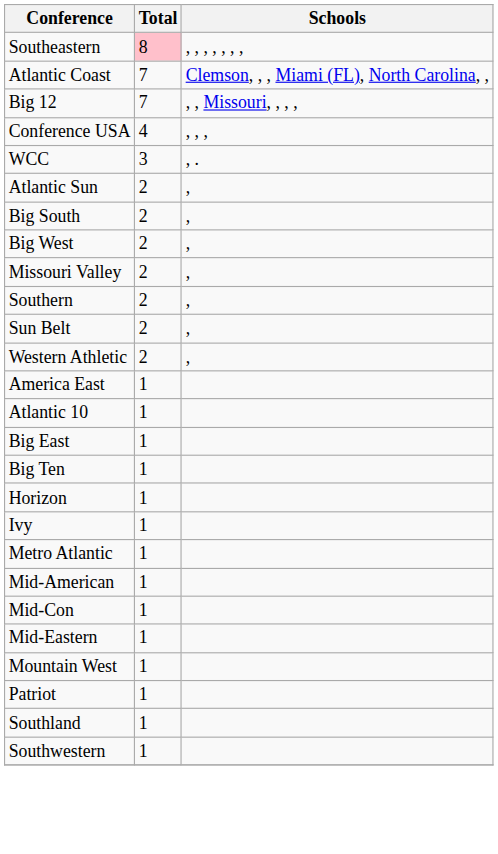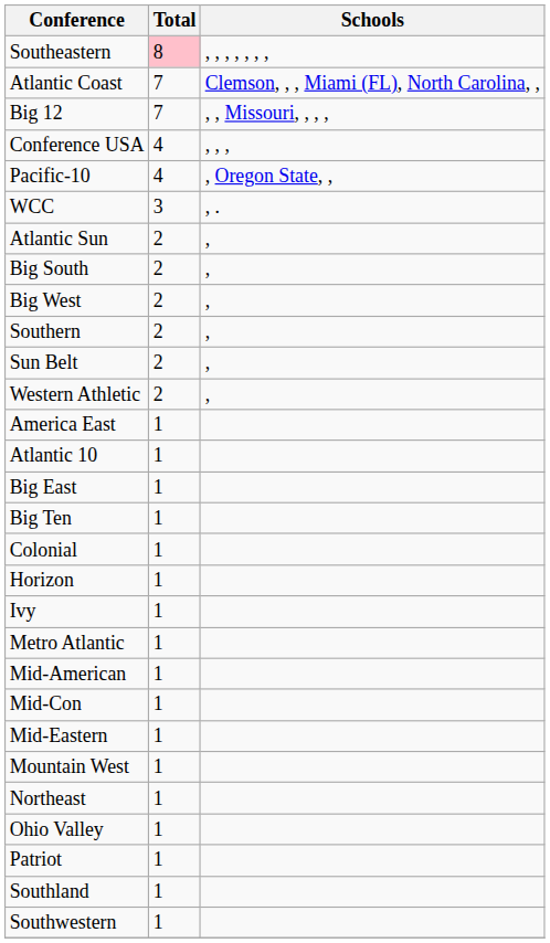+ row: Pacific-10 | 4 | , Oregon State, ,
- row: Missouri Valley | 2 | ,
+ row: Colonial | 1
+ row: Northeast | 1
+ row: Ohio Valley | 1
